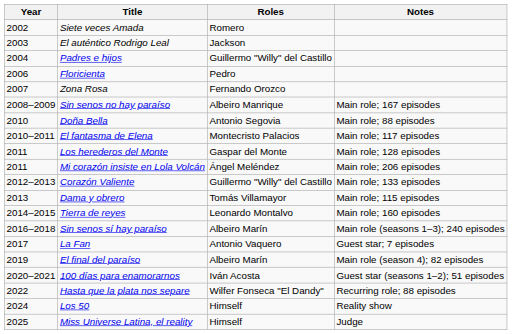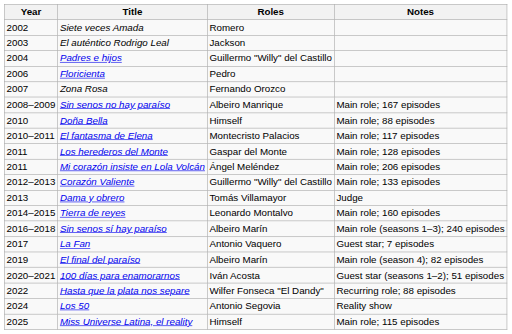Doña Bella | Roles: Antonio Segovia -> Himself
Dama y obrero | Notes: Main role; 115 episodes -> Judge
Los 50 | Roles: Himself -> Antonio Segovia
Miss Universe Latina, el reality | Notes: Judge -> Main role; 115 episodes
